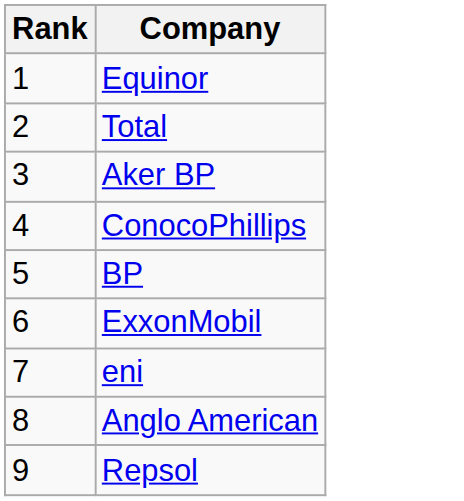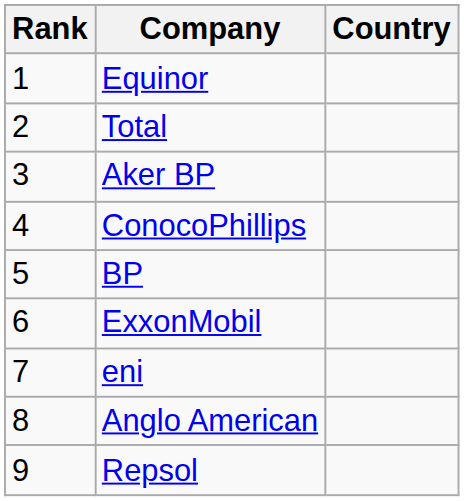+ column: Country
